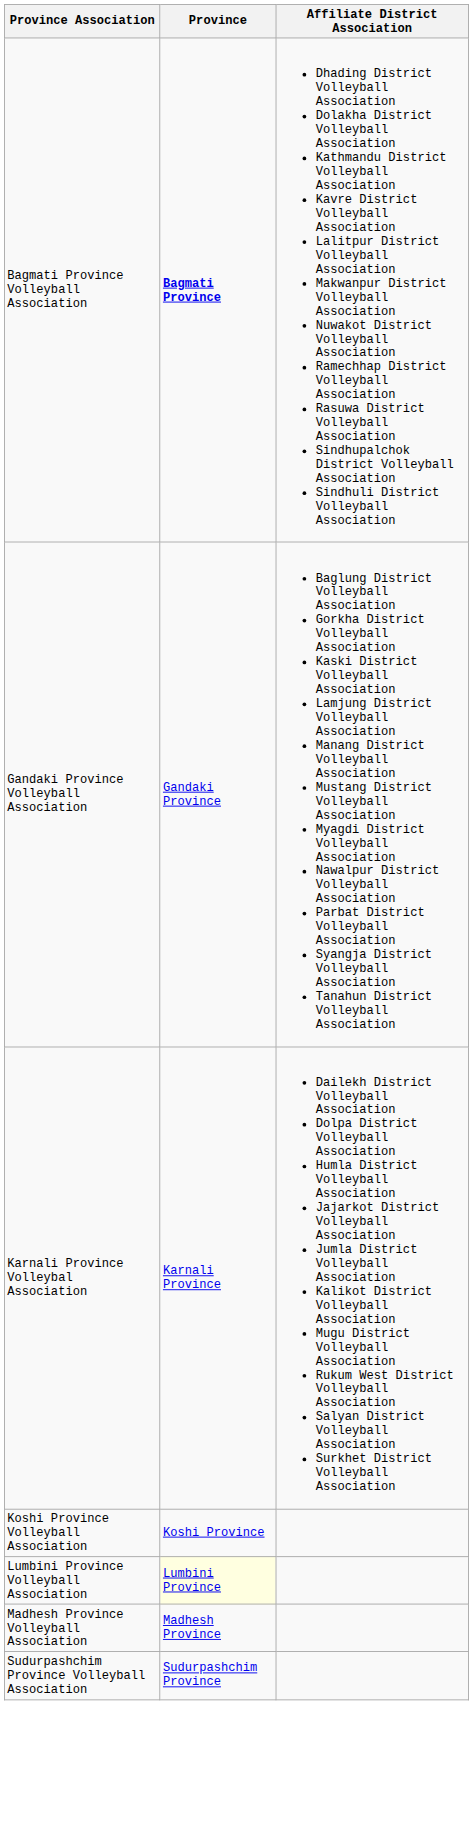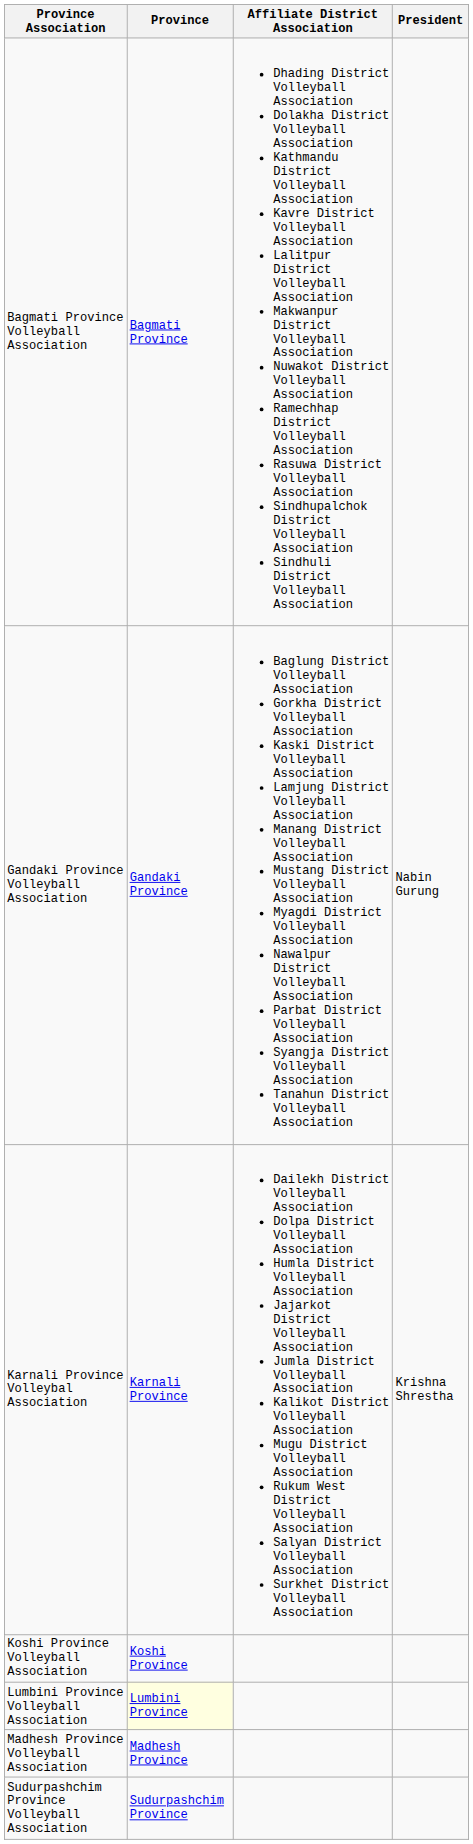+ column: President | Nabin Gurung | Krishna Shrestha
Bagmati Province Volleyball Association | Province: bold -> normal
